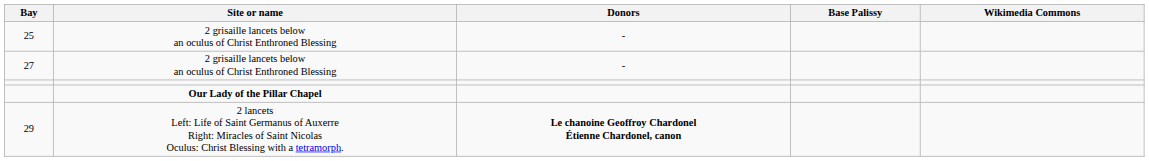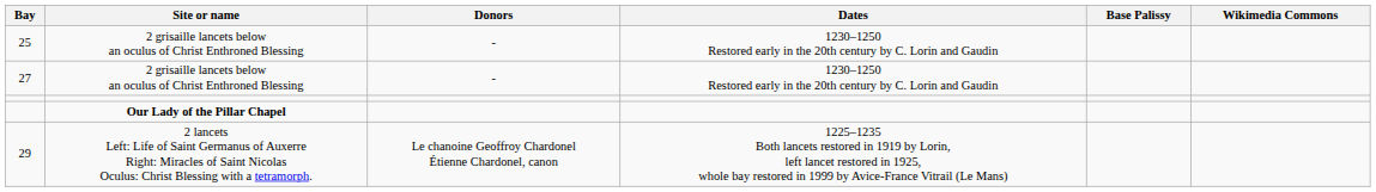+ column: Dates | 1230–1250 Restored early in the 20th century by C. Lorin and Gaudin | 1230–1250 Restored early in the 20th century by C. Lorin and Gaudin | 1225–1235 Both lancets restored in 1919 by Lorin, left lancet restored in 1925, whole bay restored in 1999 by Avice-France Vitrail (Le Mans)
29 | Donors: bold -> normal
